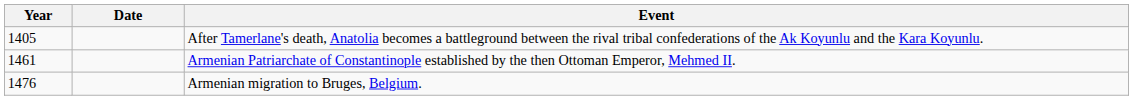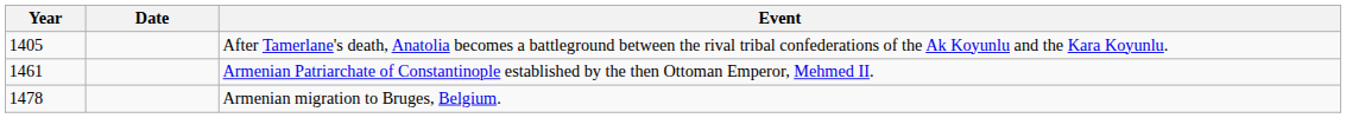Armenian migration to Bruges, Belgium. | Year: 1476 -> 1478
